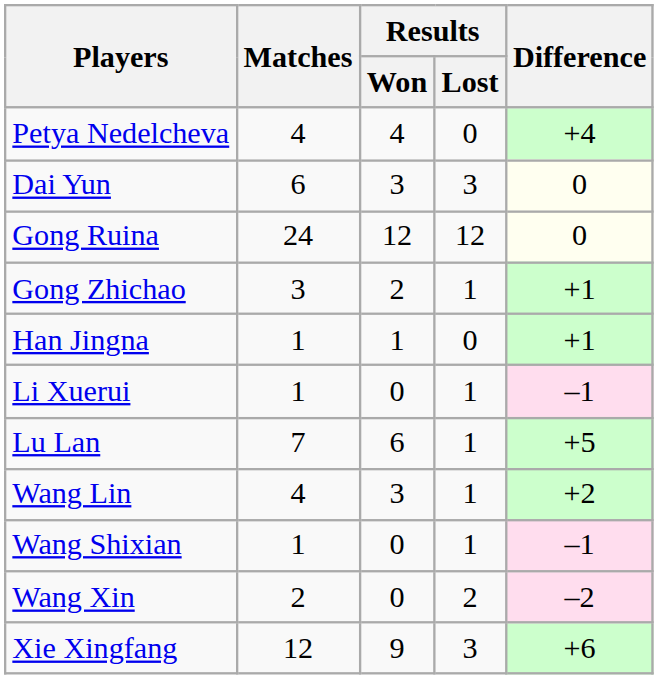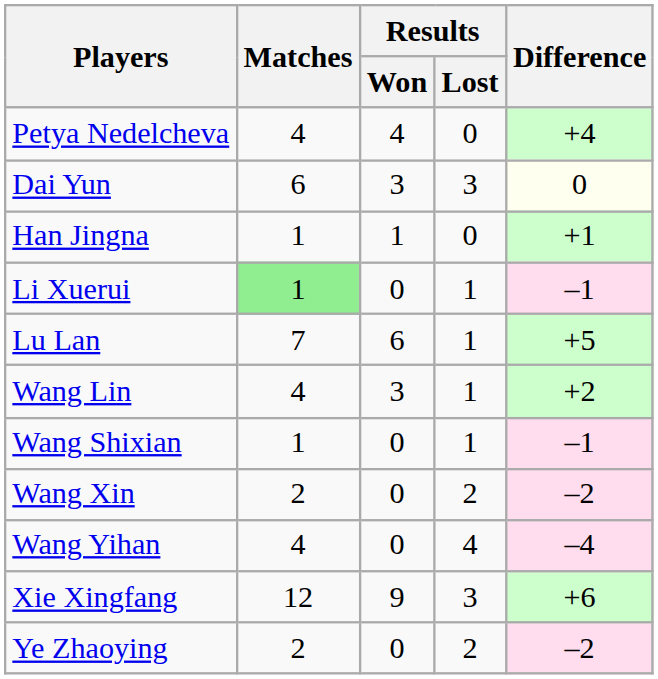- row: Gong Ruina | 24 | 12 | 12 | 0
- row: Gong Zhichao | 3 | 2 | 1 | +1
Li Xuerui | Matches: no background -> lightgreen background
+ row: Wang Yihan | 4 | 0 | 4 | –4
+ row: Ye Zhaoying | 2 | 0 | 2 | –2
